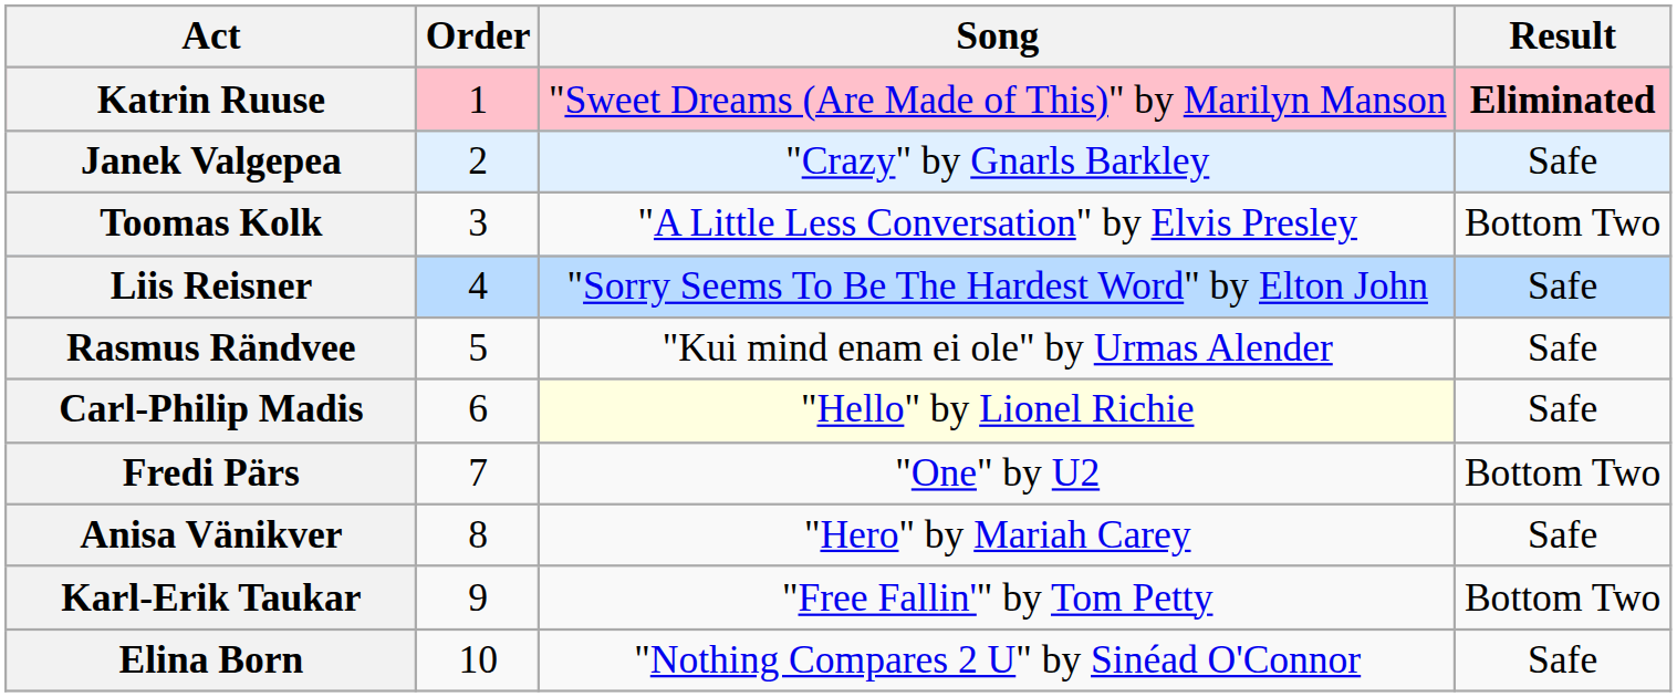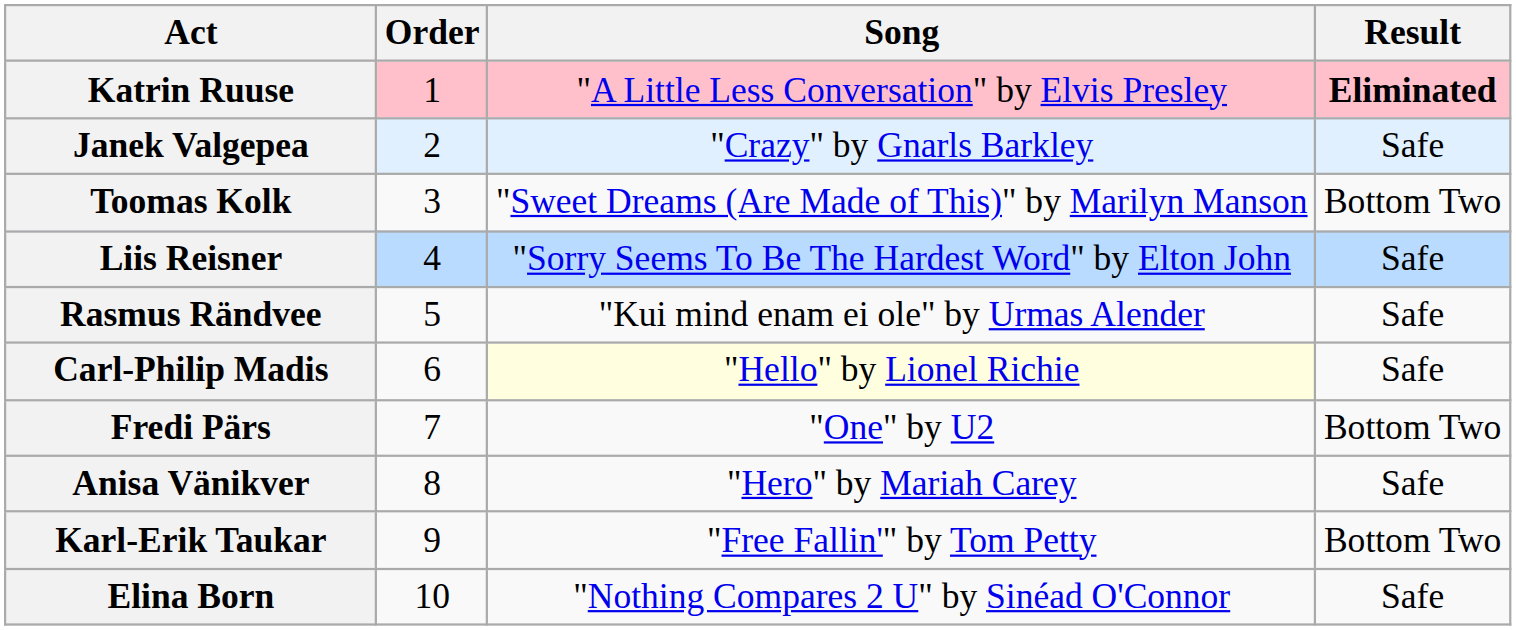Katrin Ruuse | Song: "Sweet Dreams (Are Made of This)" by Marilyn Manson -> "A Little Less Conversation" by Elvis Presley
Toomas Kolk | Song: "A Little Less Conversation" by Elvis Presley -> "Sweet Dreams (Are Made of This)" by Marilyn Manson
